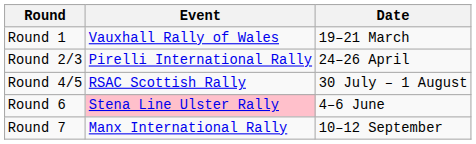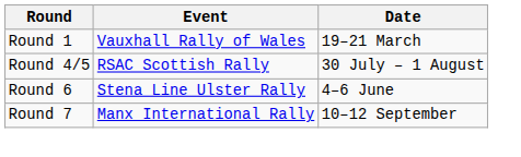- row: Round 2/3 | Pirelli International Rally | 24–26 April
Round 6 | Event: pink background -> no background
